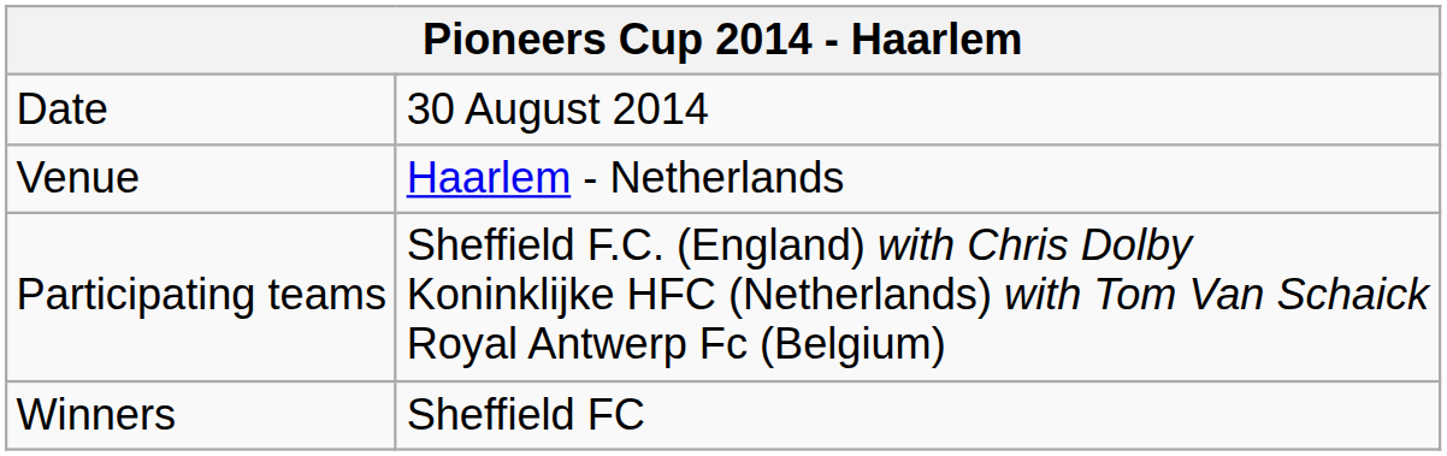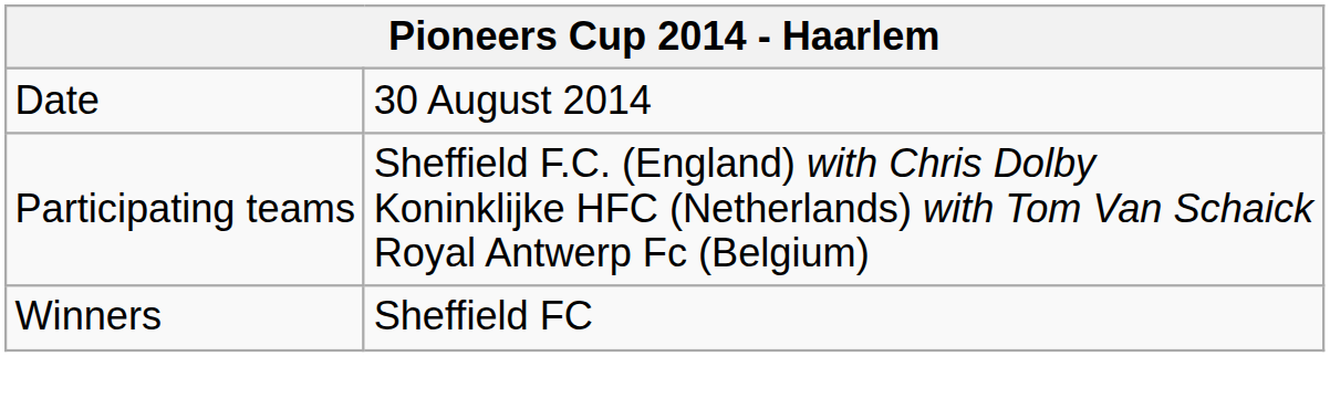- row: Venue | Haarlem - Netherlands
